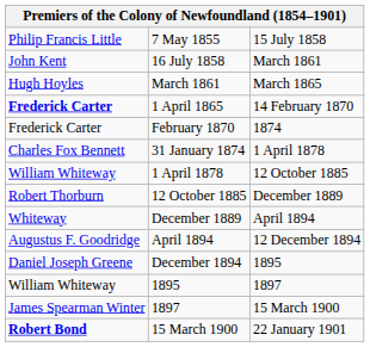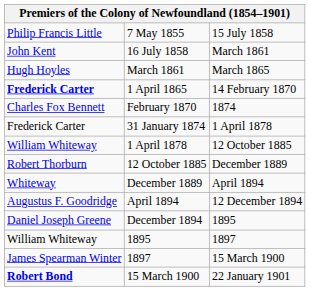February 1870 | column 1: Frederick Carter -> Charles Fox Bennett
31 January 1874 | column 1: Charles Fox Bennett -> Frederick Carter
